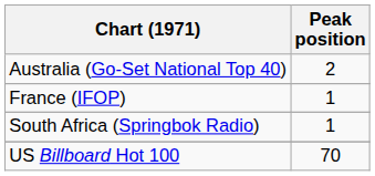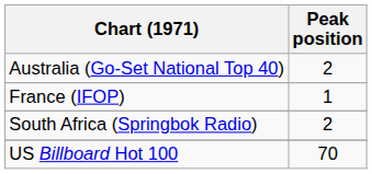South Africa (Springbok Radio) | Peak position: 1 -> 2
